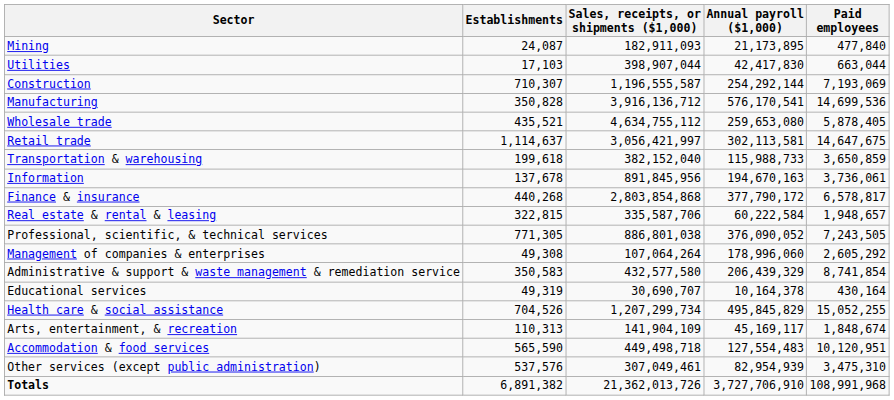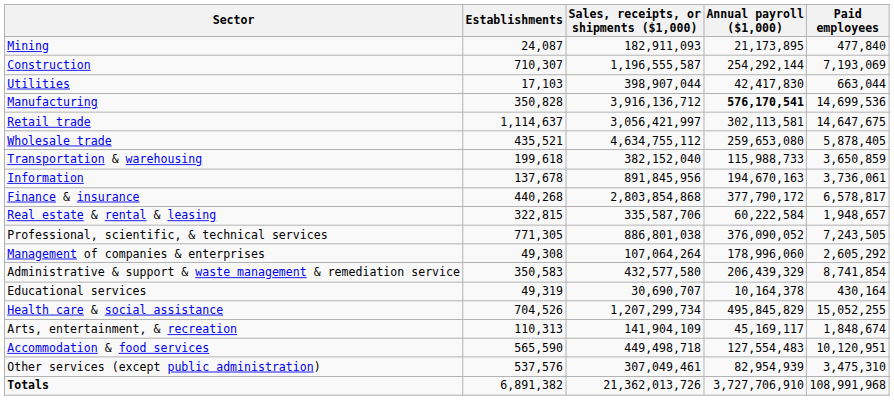rows swapped: Utilities <-> Construction
Manufacturing | Annual payroll ($1,000): normal -> bold
rows swapped: Wholesale trade <-> Retail trade
